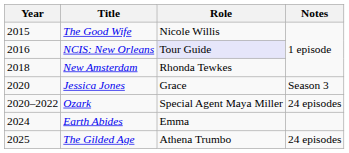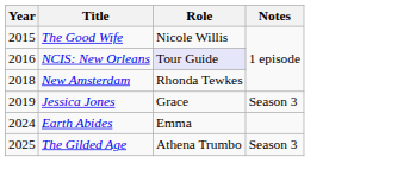Jessica Jones | Year: 2020 -> 2019
- row: 2020–2022 | Ozark | Special Agent Maya Miller | 24 episodes
The Gilded Age | Notes: 24 episodes -> Season 3
